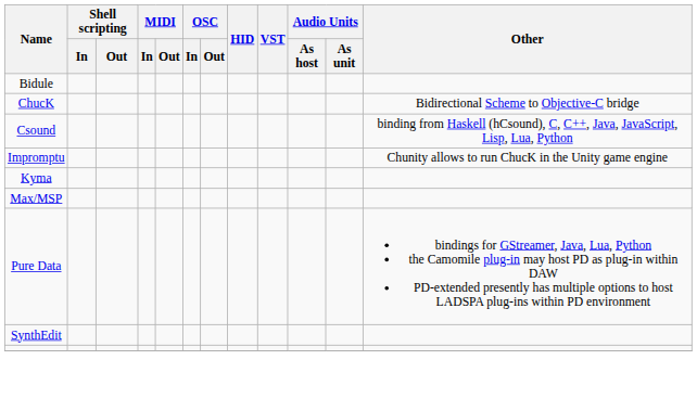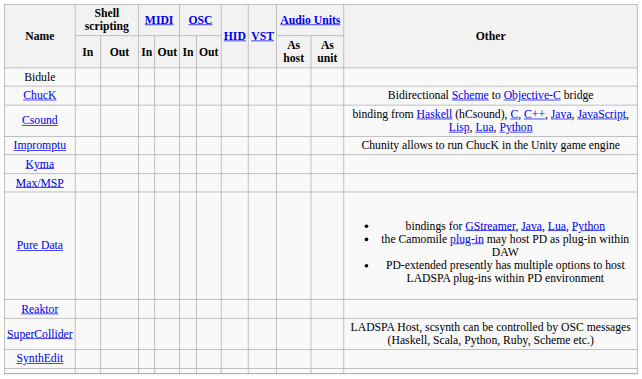+ row: Reaktor
+ row: SuperCollider | LADSPA Host, scsynth can be controlled by OSC messages (Haskell, Scala, Python, Ruby, Scheme etc.)
